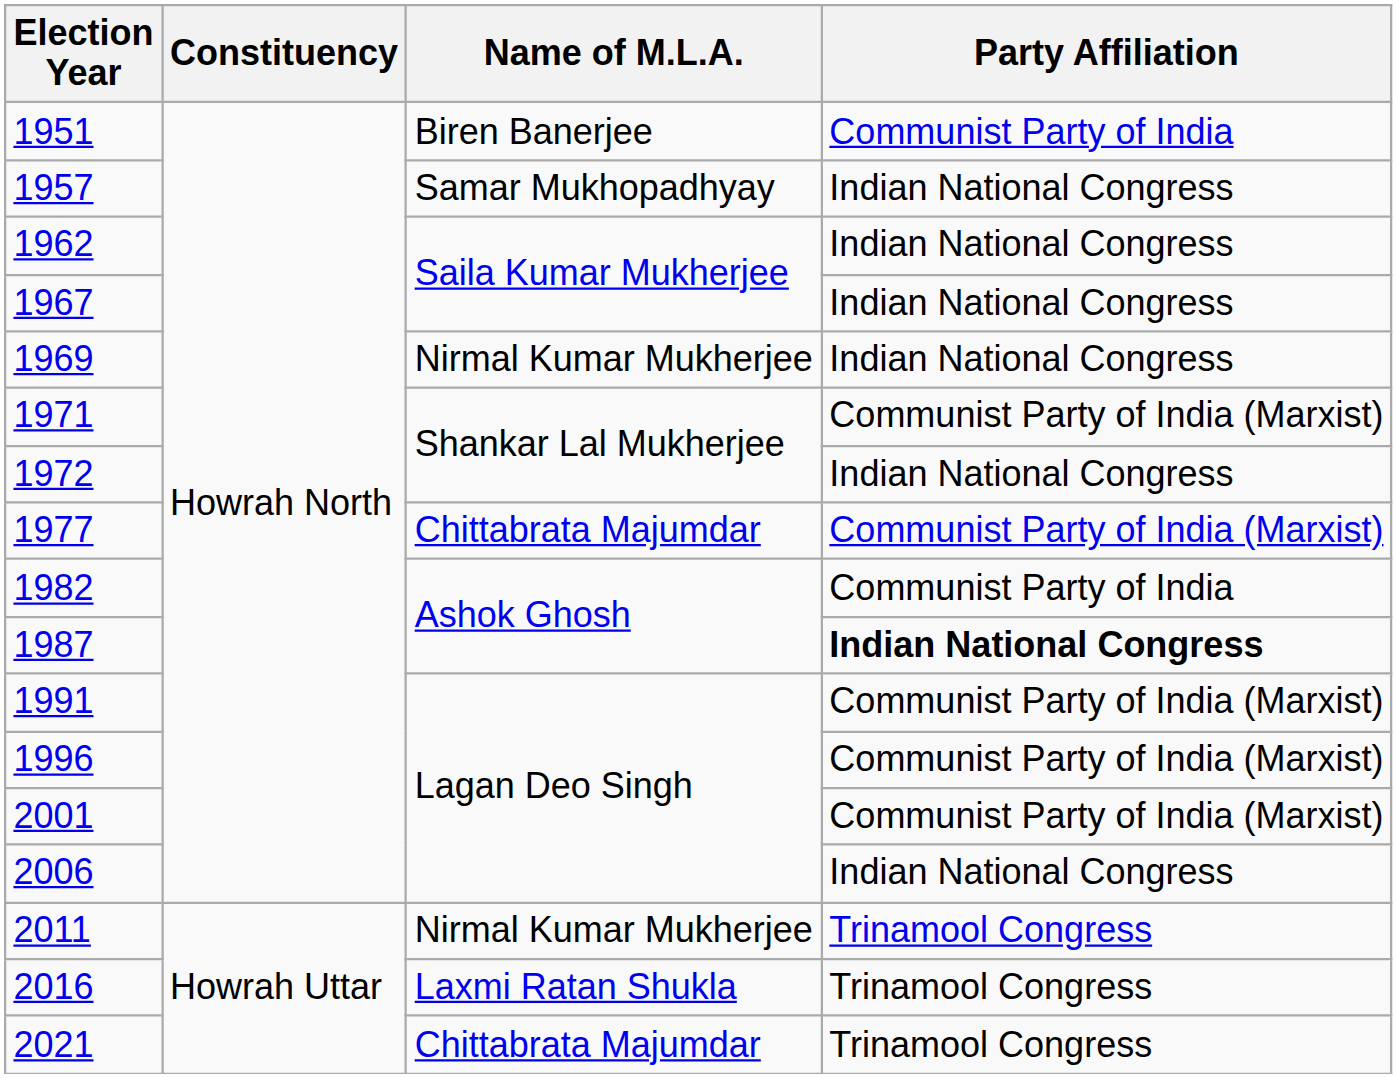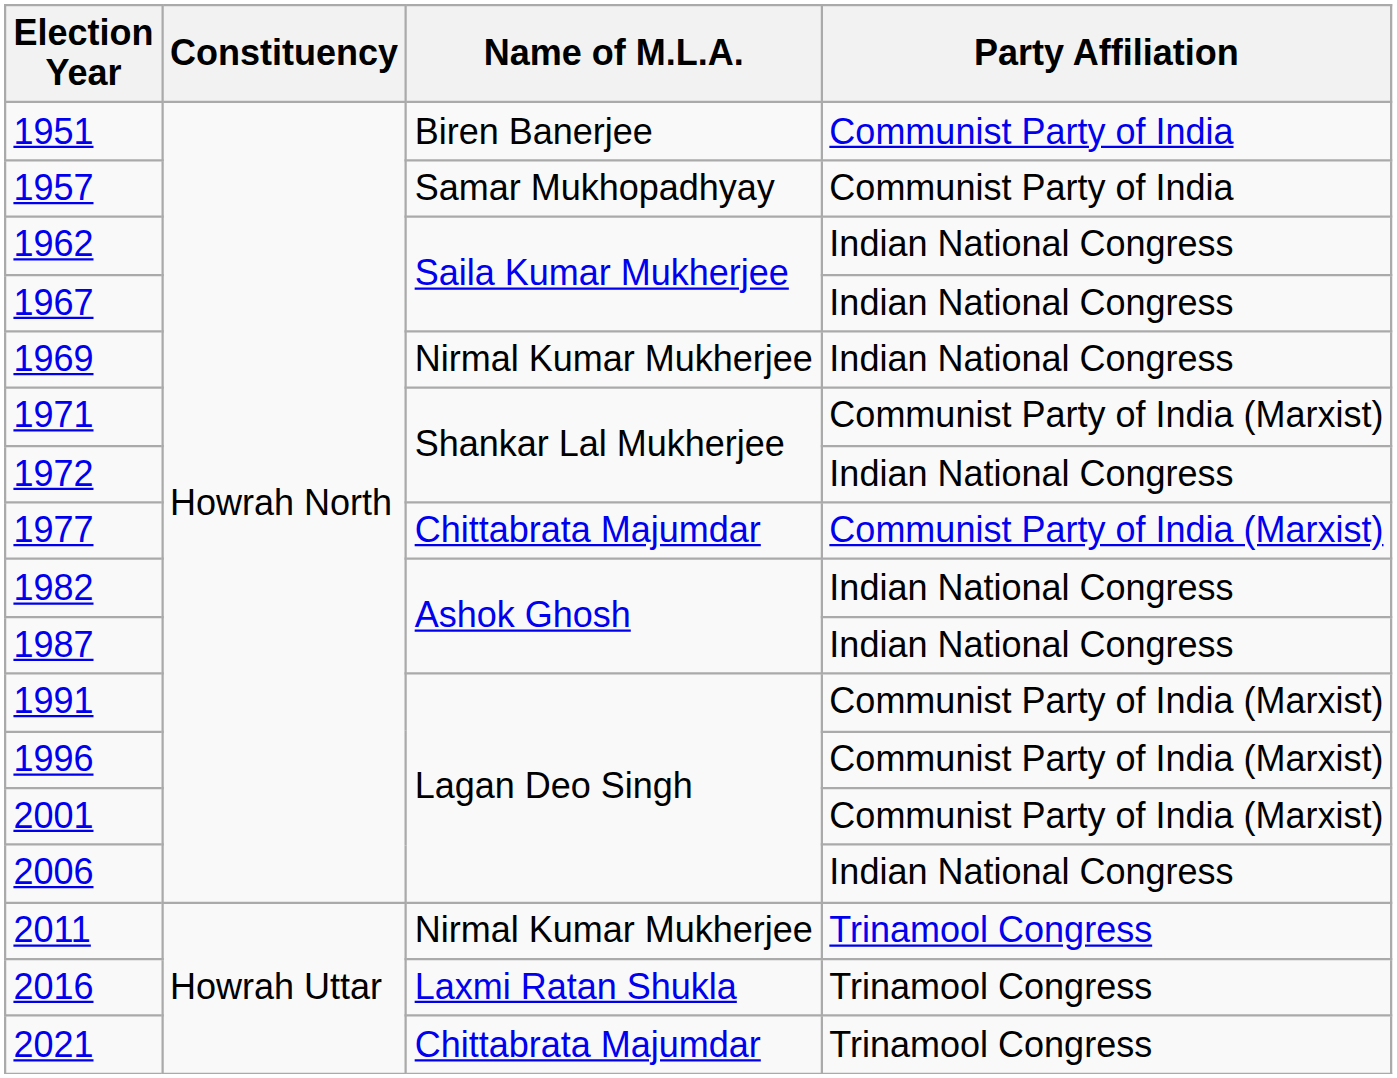1957 | Party Affiliation: Indian National Congress -> Communist Party of India
1982 | Party Affiliation: Communist Party of India -> Indian National Congress
1987 | Party Affiliation: bold -> normal
